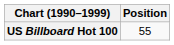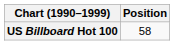US Billboard Hot 100 | Position: 55 -> 58
